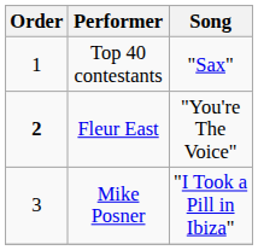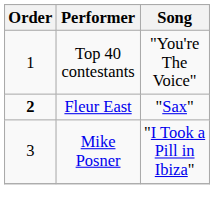Top 40 contestants | Song: "Sax" -> "You're The Voice"
Fleur East | Song: "You're The Voice" -> "Sax"
